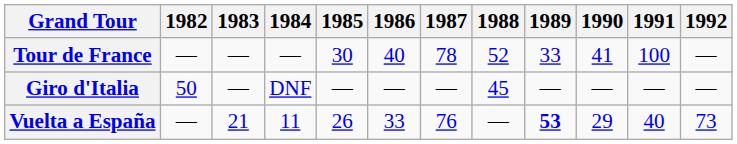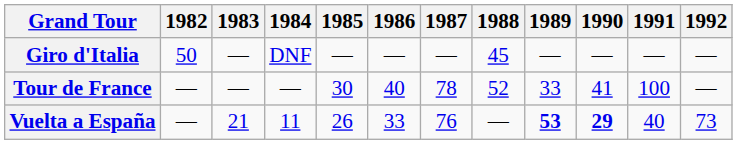rows swapped: Giro d'Italia <-> Tour de France
Vuelta a España | 1990: normal -> bold
